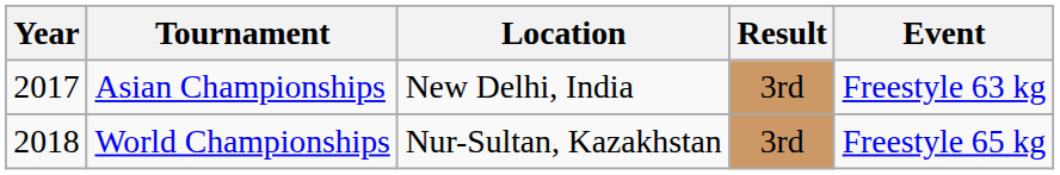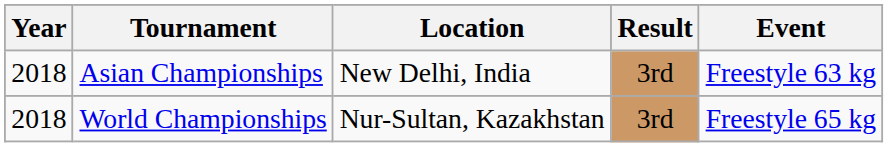Asian Championships | Year: 2017 -> 2018
